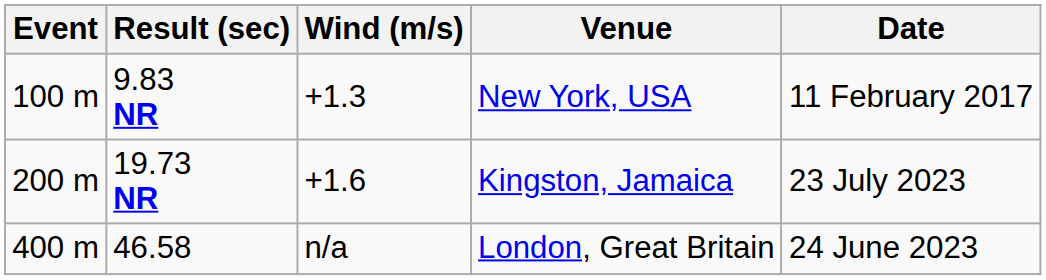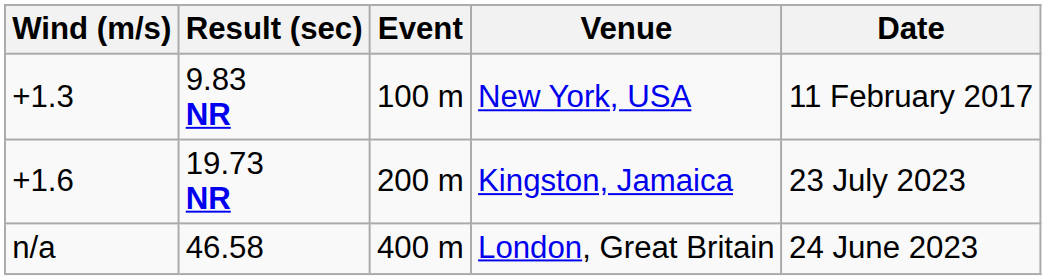columns swapped: Event <-> Wind (m/s)
